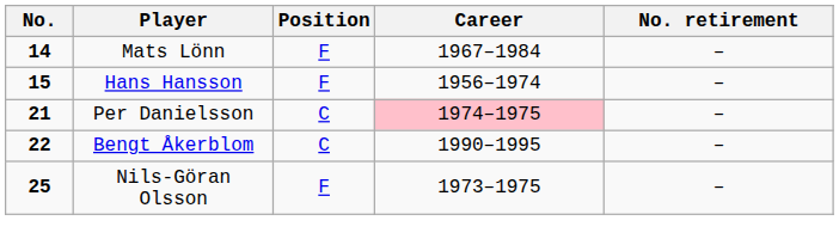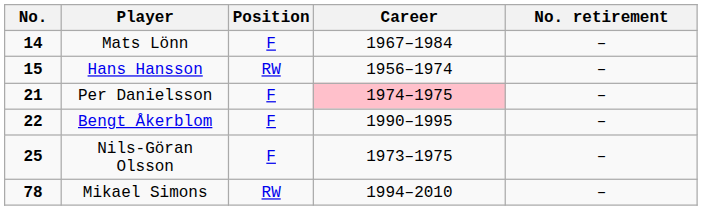Hans Hansson | Position: F -> RW
Per Danielsson | Position: C -> F
Bengt Åkerblom | Position: C -> F
+ row: 78 | Mikael Simons | RW | 1994–2010 | –
